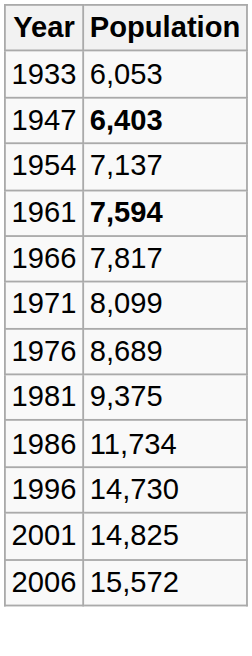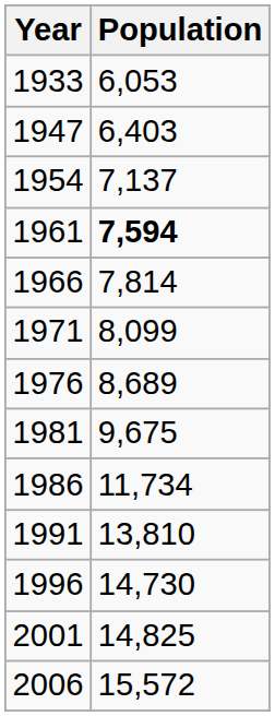1947 | Population: bold -> normal
1966 | Population: 7,817 -> 7,814
1981 | Population: 9,375 -> 9,675
+ row: 1991 | 13,810
